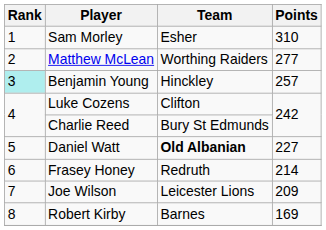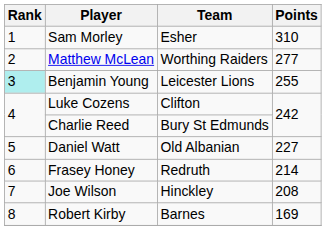Benjamin Young | Team: Hinckley -> Leicester Lions
Benjamin Young | Points: 257 -> 255
Daniel Watt | Team: bold -> normal
Joe Wilson | Team: Leicester Lions -> Hinckley
Joe Wilson | Points: 209 -> 208
